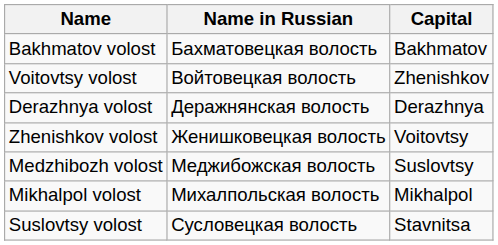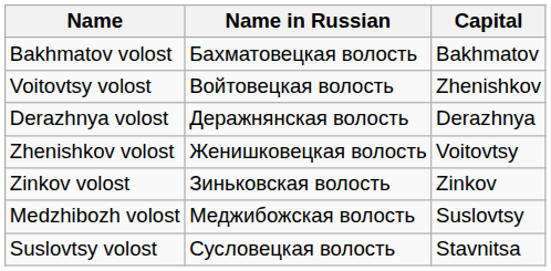+ row: Zinkov volost | Зиньковская волость | Zinkov
- row: Mikhalpol volost | Михалпольская волость | Mikhalpol
